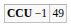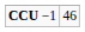CCU −1 | column 2: 49 -> 46
